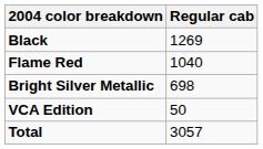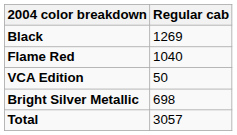rows swapped: Bright Silver Metallic <-> VCA Edition
